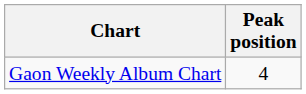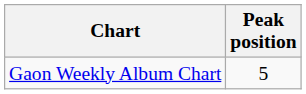Gaon Weekly Album Chart | Peak position: 4 -> 5
